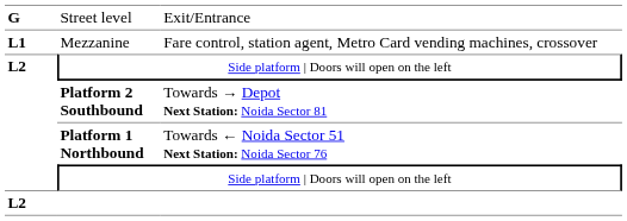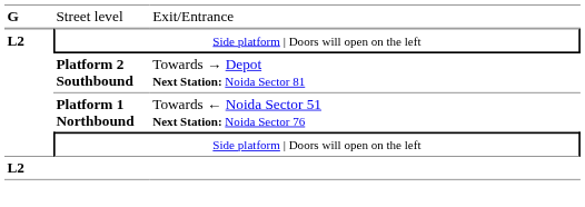- row: L1 | Mezzanine | Fare control, station agent, Metro Card vending machines, crossover
